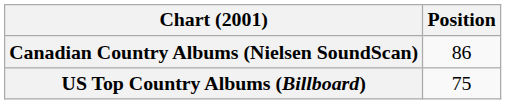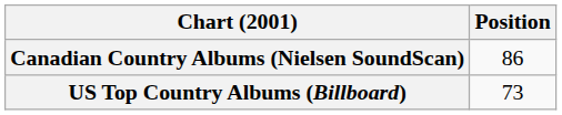US Top Country Albums (Billboard) | Position: 75 -> 73
